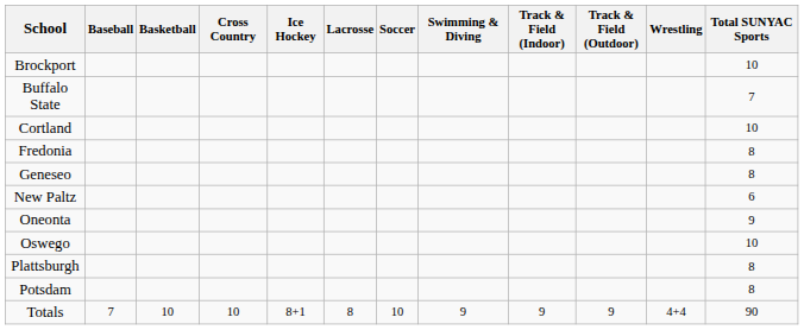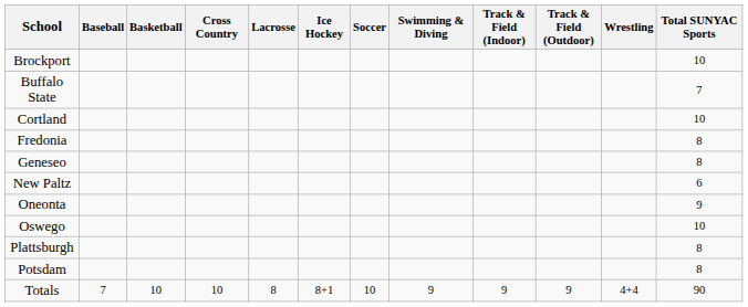columns swapped: Ice Hockey <-> Lacrosse
